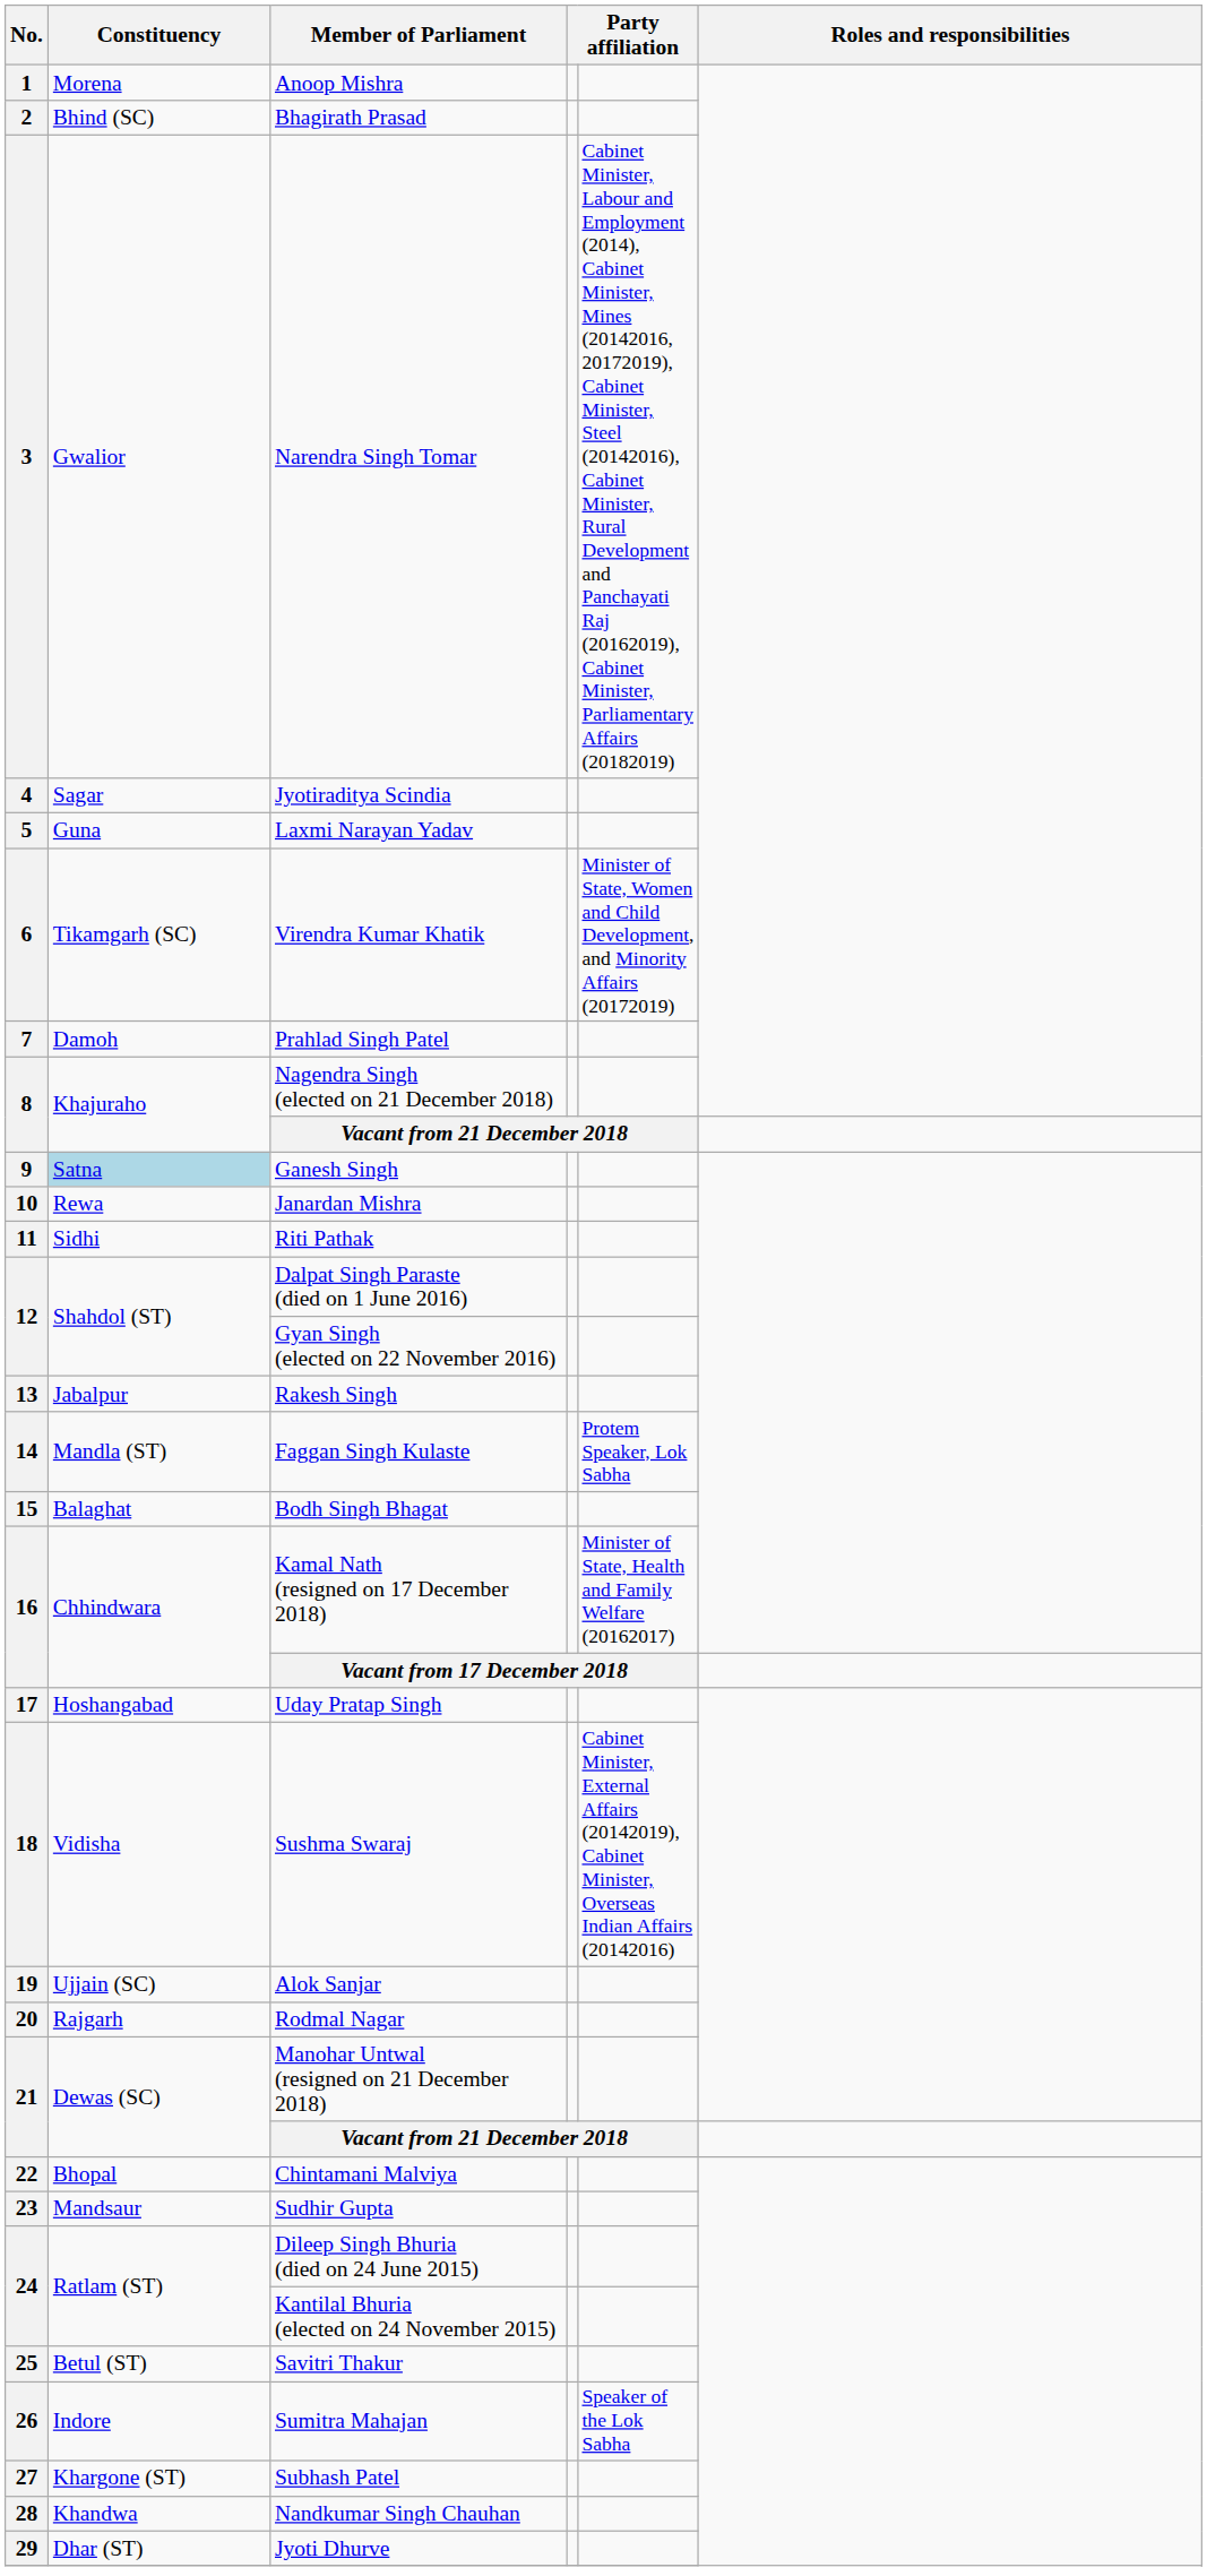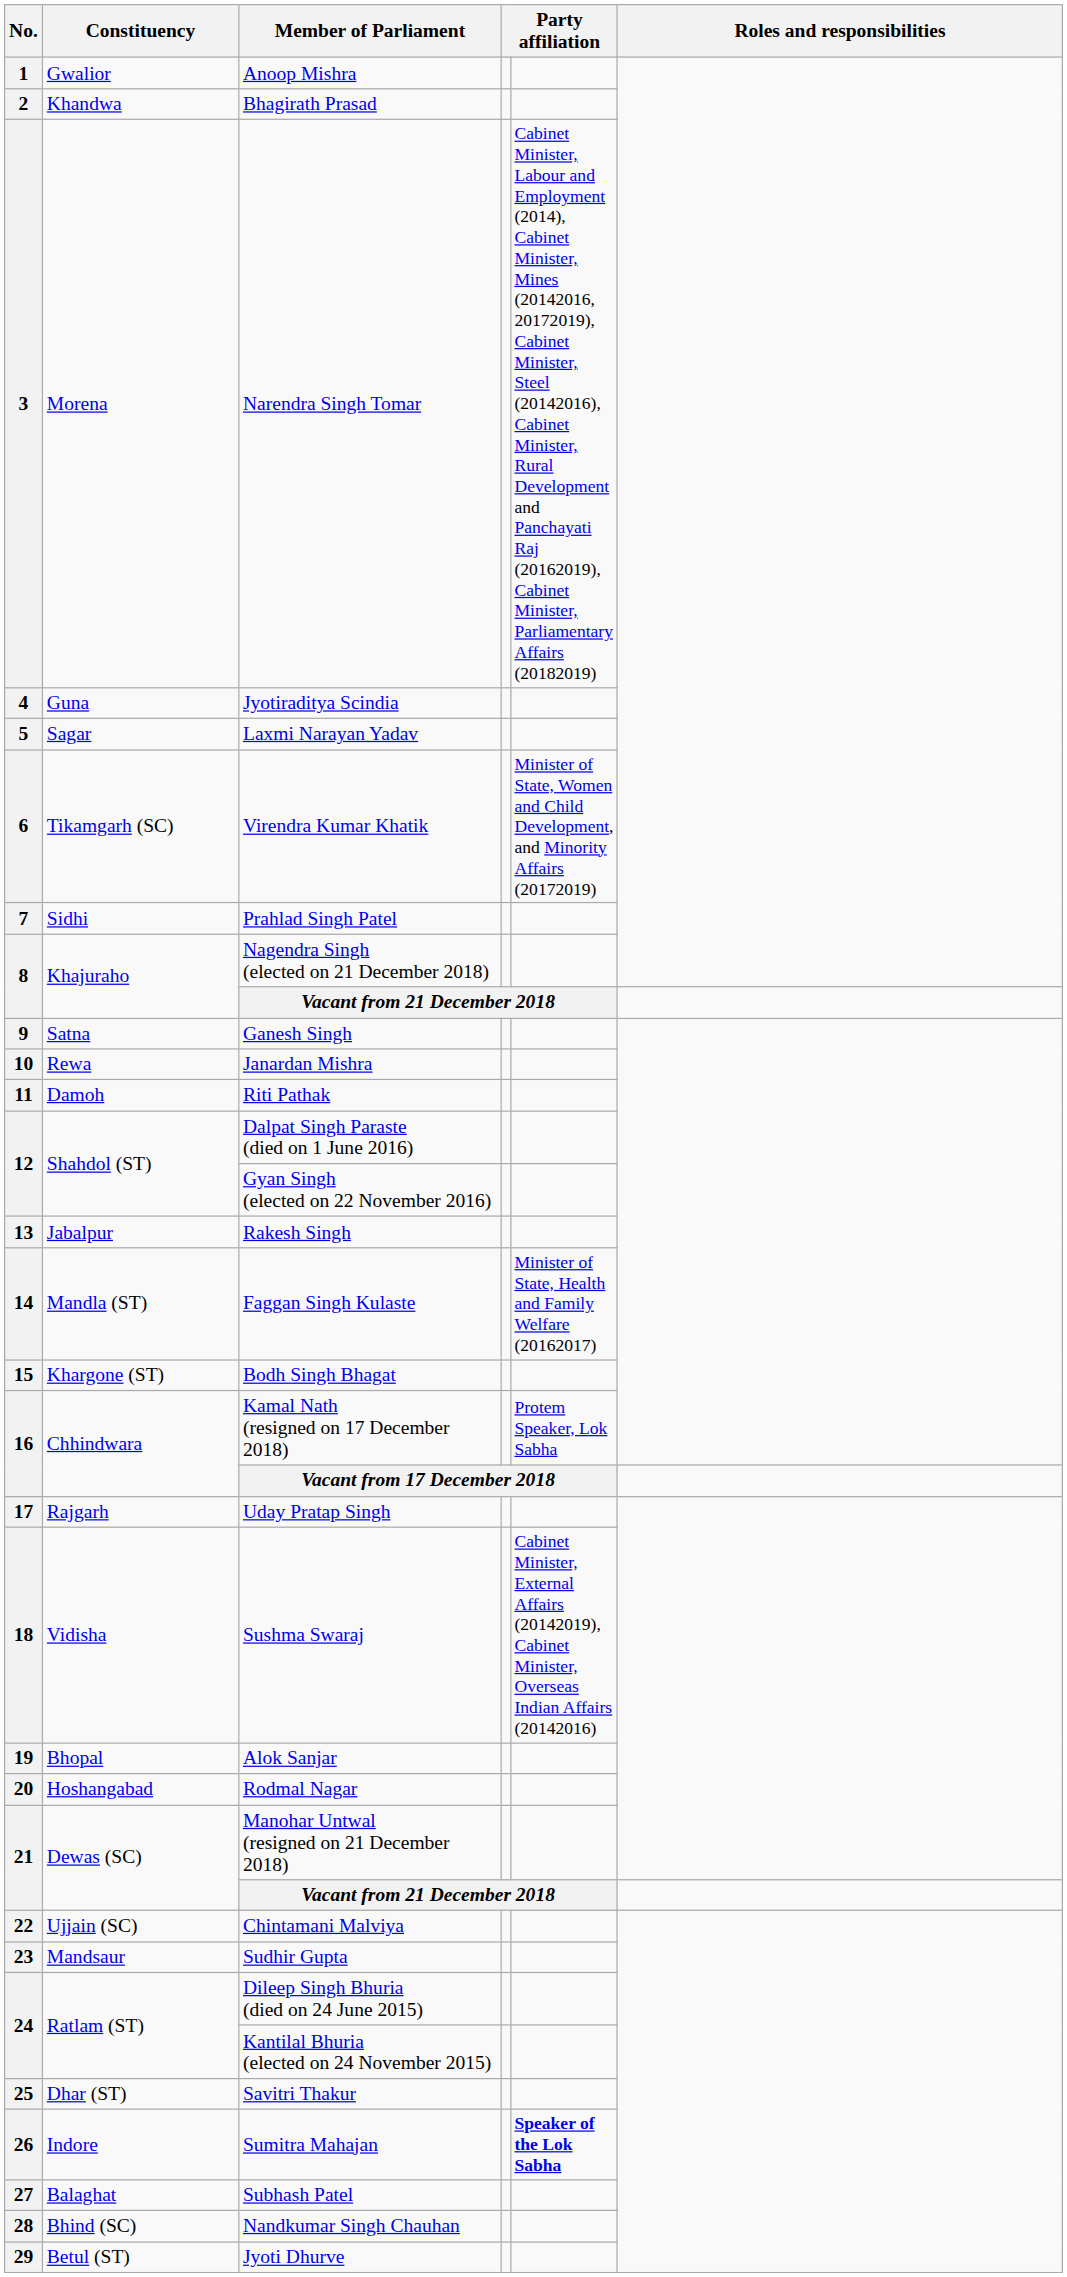Anoop Mishra | Constituency: Morena -> Gwalior
Bhagirath Prasad | Constituency: Bhind (SC) -> Khandwa
Narendra Singh Tomar | Constituency: Gwalior -> Morena
Jyotiraditya Scindia | Constituency: Sagar -> Guna
Laxmi Narayan Yadav | Constituency: Guna -> Sagar
Prahlad Singh Patel | Constituency: Damoh -> Sidhi
Ganesh Singh | Constituency: lightblue background -> no background
Riti Pathak | Constituency: Sidhi -> Damoh
Faggan Singh Kulaste | column 5: Protem Speaker, Lok Sabha -> Minister of State, Health and Family Welfare (20162017)
Bodh Singh Bhagat | Constituency: Balaghat -> Khargone (ST)
Kamal Nath (resigned on 17 December 2018) | column 5: Minister of State, Health and Family Welfare (20162017) -> Protem Speaker, Lok Sabha
Uday Pratap Singh | Constituency: Hoshangabad -> Rajgarh
Alok Sanjar | Constituency: Ujjain (SC) -> Bhopal
Rodmal Nagar | Constituency: Rajgarh -> Hoshangabad
Chintamani Malviya | Constituency: Bhopal -> Ujjain (SC)
Savitri Thakur | Constituency: Betul (ST) -> Dhar (ST)
Sumitra Mahajan | column 5: normal -> bold
Subhash Patel | Constituency: Khargone (ST) -> Balaghat
Nandkumar Singh Chauhan | Constituency: Khandwa -> Bhind (SC)
Jyoti Dhurve | Constituency: Dhar (ST) -> Betul (ST)
